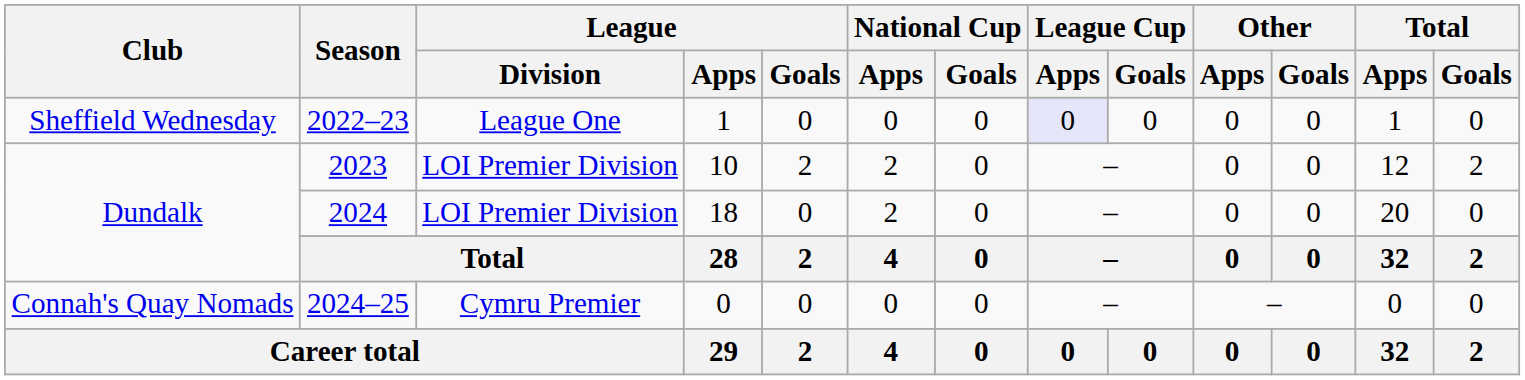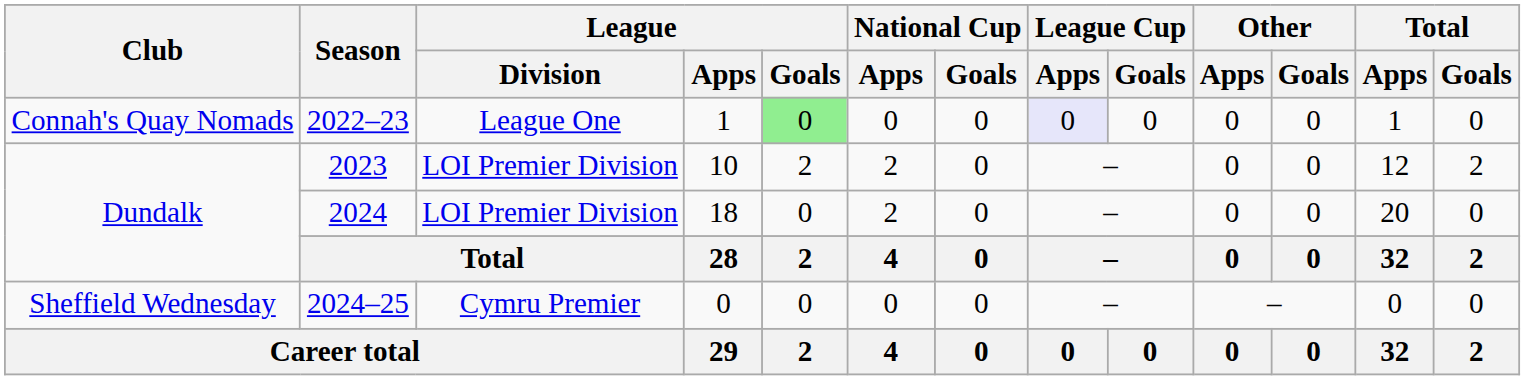2022–23 | Club: Sheffield Wednesday -> Connah's Quay Nomads
2022–23 | League / Goals: no background -> lightgreen background
2024–25 | Club: Connah's Quay Nomads -> Sheffield Wednesday
